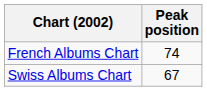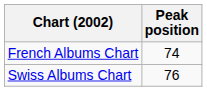Swiss Albums Chart | Peak position: 67 -> 76
